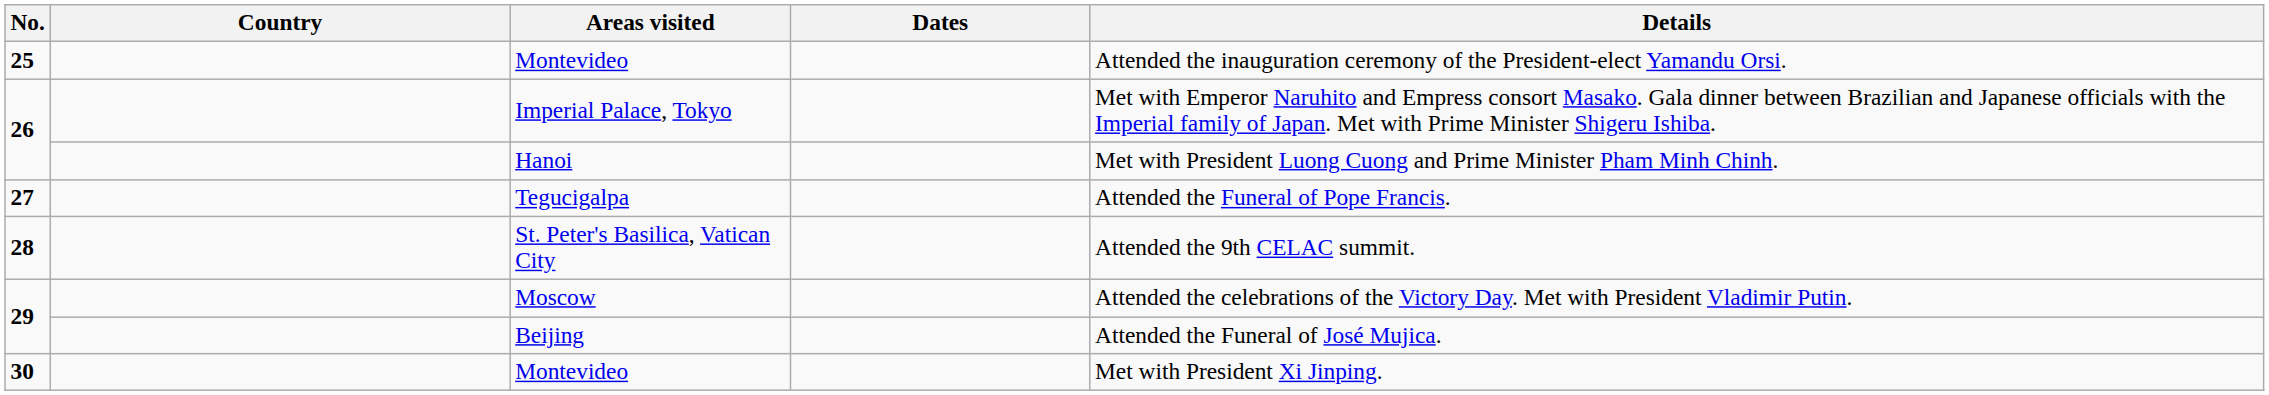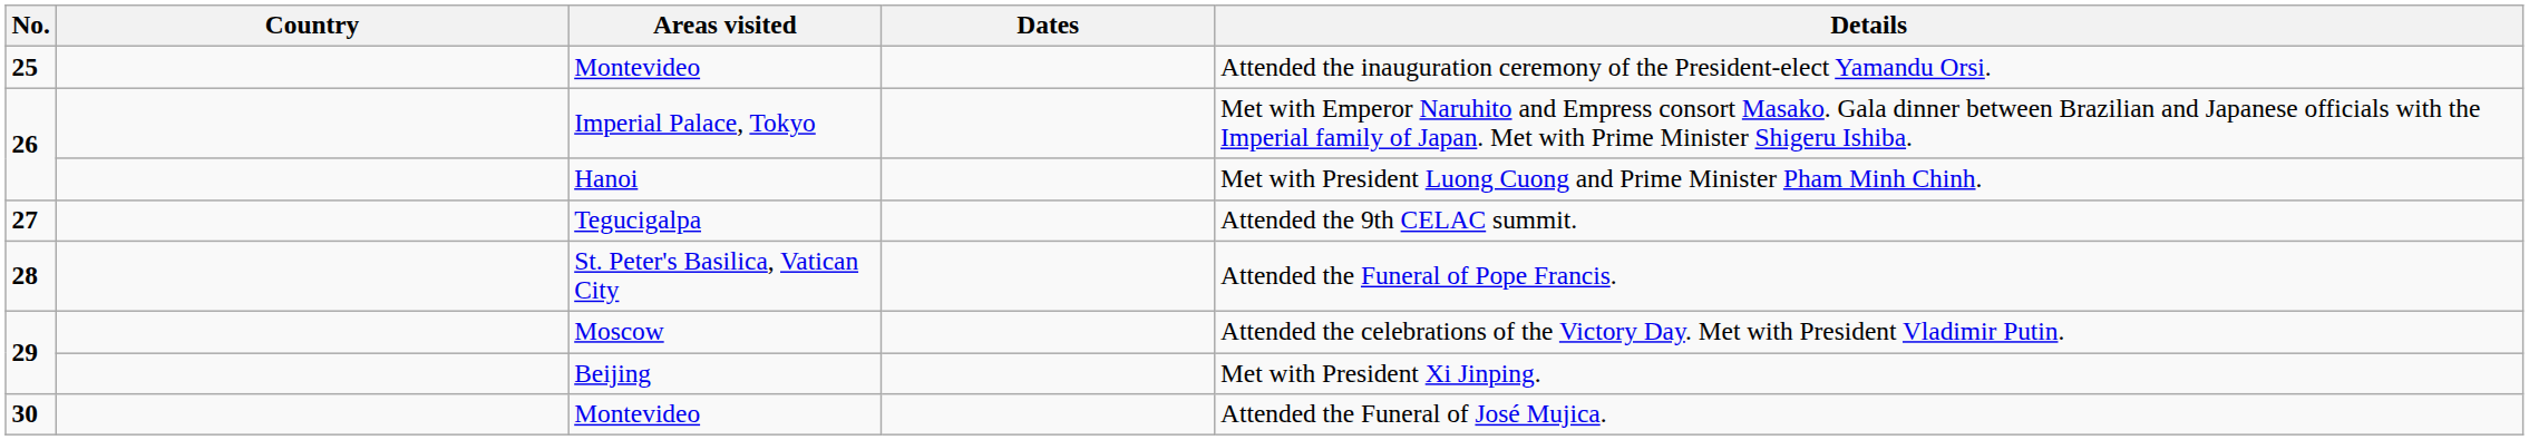Tegucigalpa | Details: Attended the Funeral of Pope Francis. -> Attended the 9th CELAC summit.
St. Peter's Basilica, Vatican City | Details: Attended the 9th CELAC summit. -> Attended the Funeral of Pope Francis.
Beijing | Details: Attended the Funeral of José Mujica. -> Met with President Xi Jinping.
30 / Montevideo | Details: Met with President Xi Jinping. -> Attended the Funeral of José Mujica.
